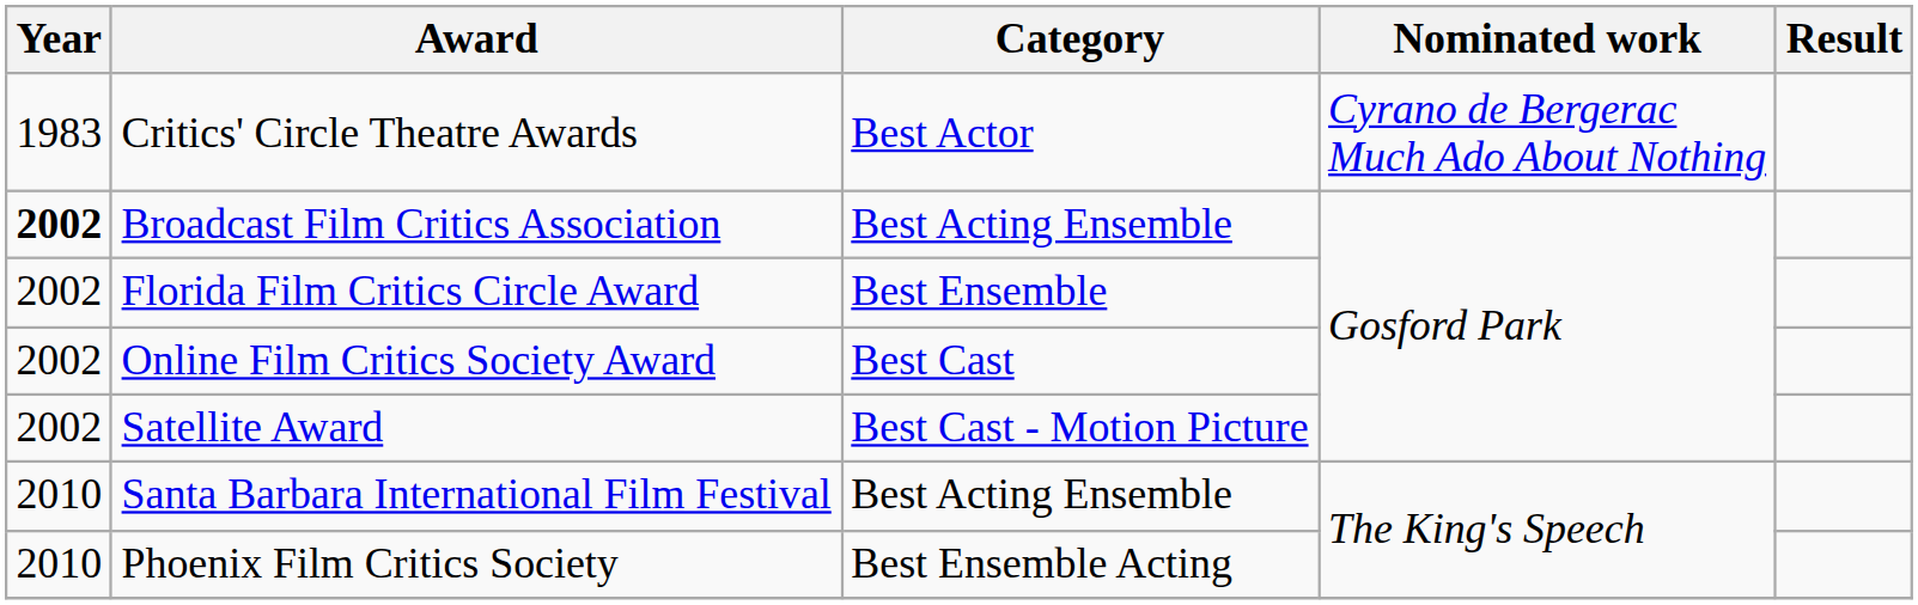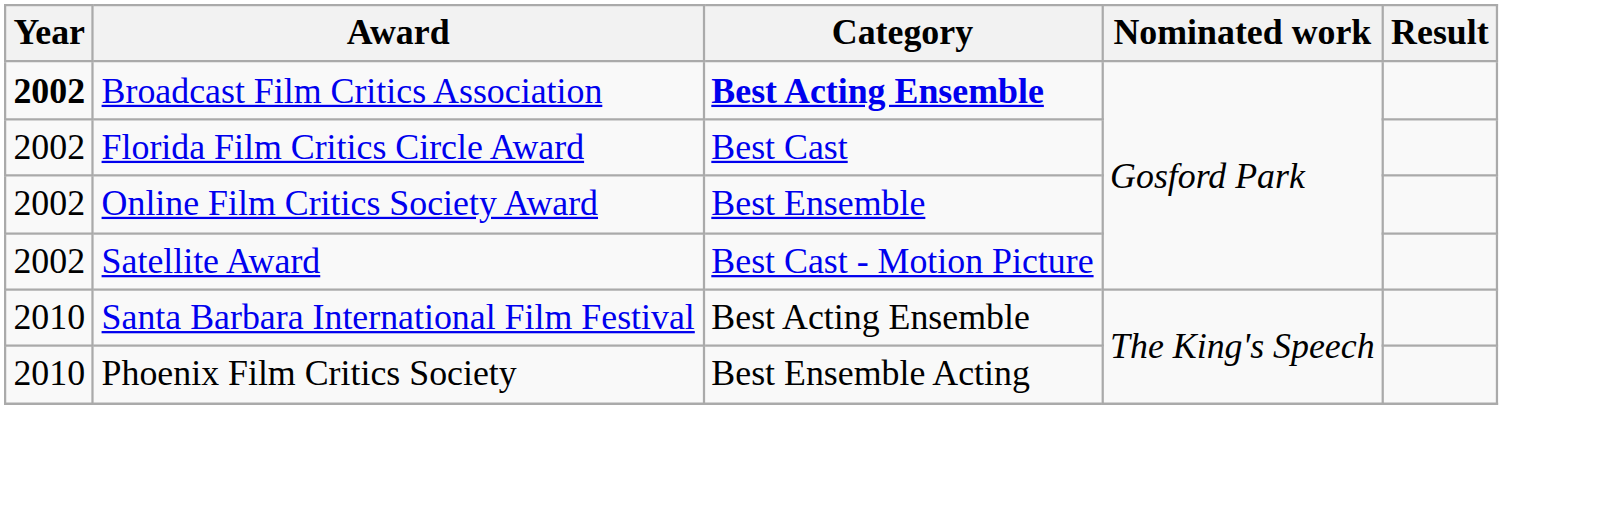- row: 1983 | Critics' Circle Theatre Awards | Best Actor | Cyrano de Bergerac Much Ado About Nothing
Broadcast Film Critics Association | Category: normal -> bold
Florida Film Critics Circle Award | Category: Best Ensemble -> Best Cast
Online Film Critics Society Award | Category: Best Cast -> Best Ensemble
